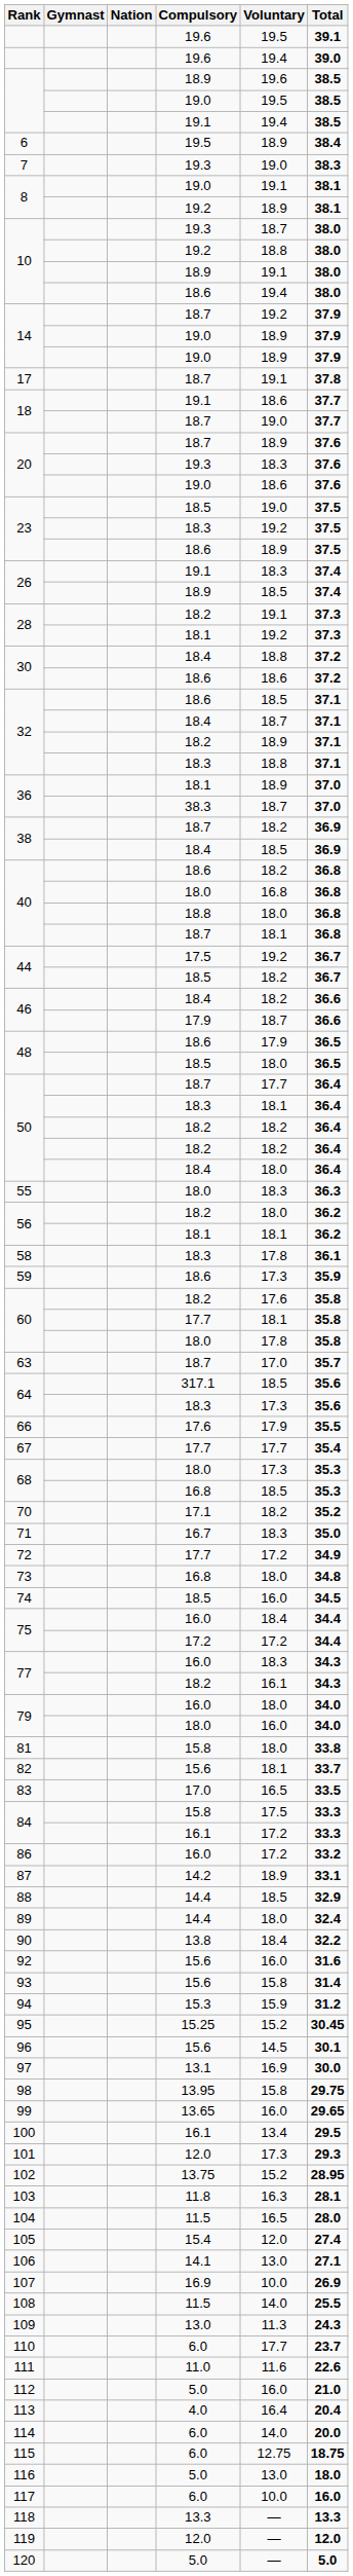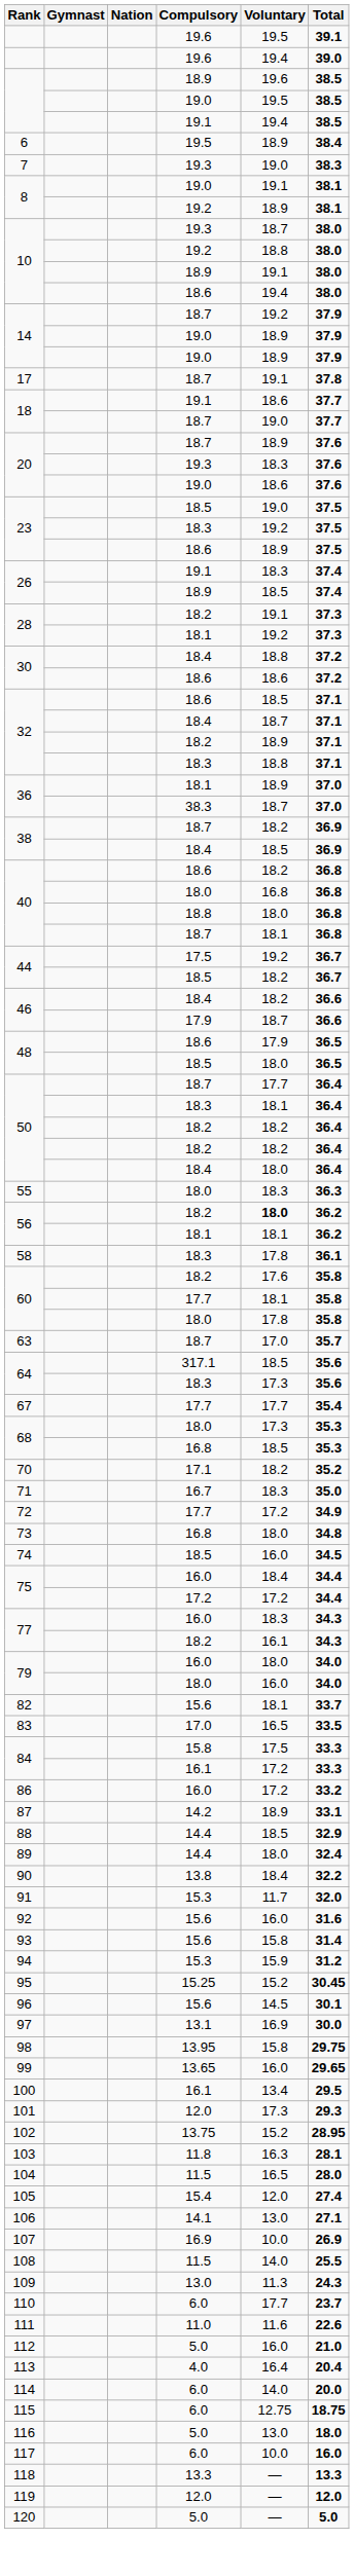56 / 18.2 | Voluntary: normal -> bold
- row: 59 | 18.6 | 17.3 | 35.9
- row: 66 | 17.6 | 17.9 | 35.5
- row: 81 | 15.8 | 18.0 | 33.8
+ row: 91 | 15.3 | 11.7 | 32.0
